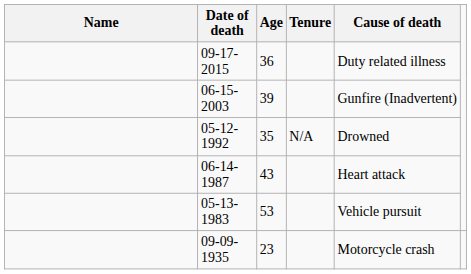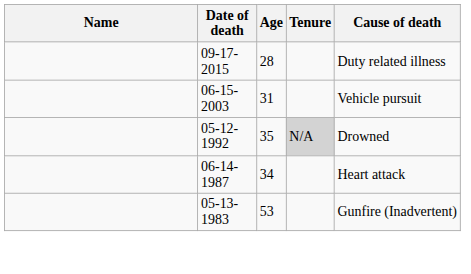09-17-2015 | Age: 36 -> 28
06-15-2003 | Age: 39 -> 31
06-15-2003 | Cause of death: Gunfire (Inadvertent) -> Vehicle pursuit
05-12-1992 | Tenure: no background -> lightgrey background
06-14-1987 | Age: 43 -> 34
05-13-1983 | Cause of death: Vehicle pursuit -> Gunfire (Inadvertent)
- row: 09-09-1935 | 23 | Motorcycle crash
